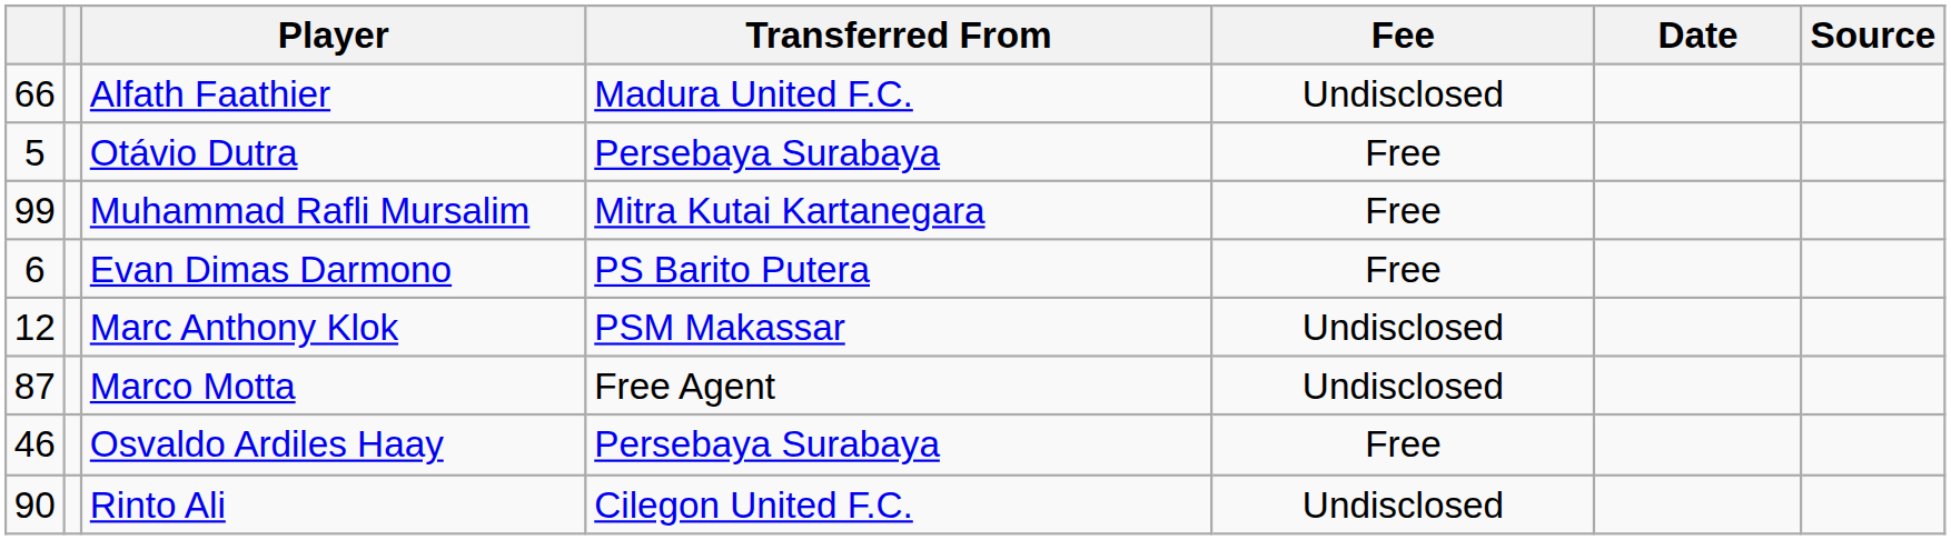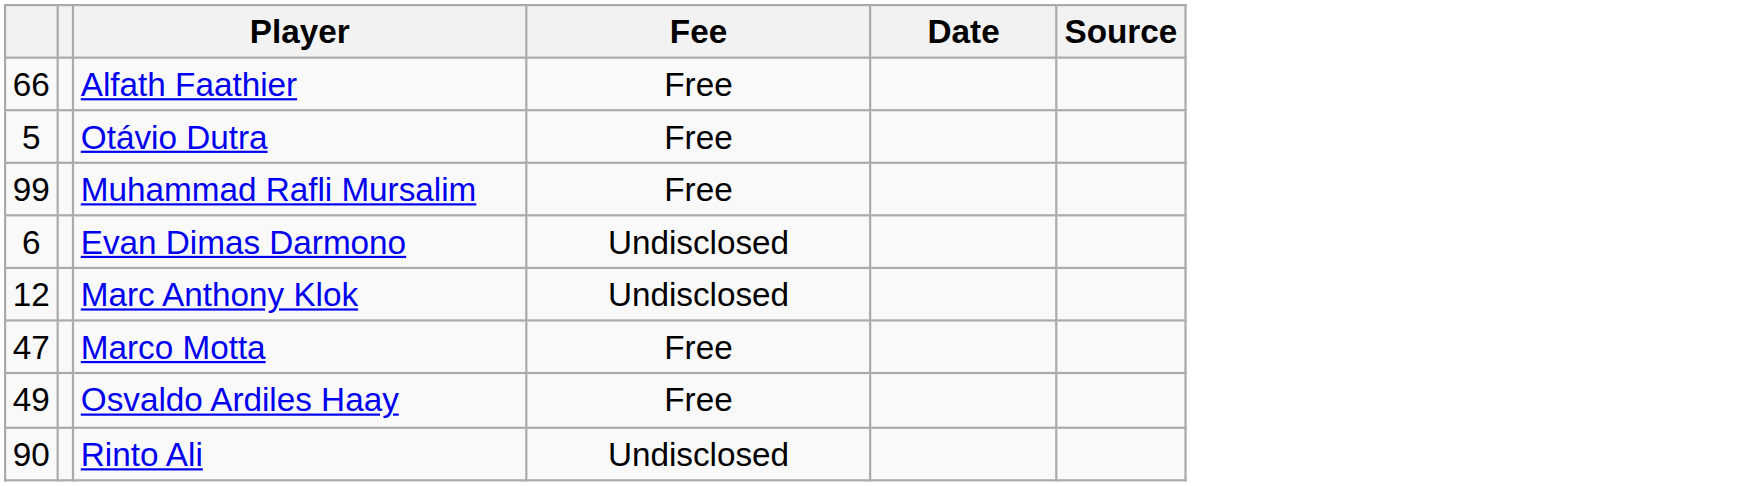- column: Transferred From | Madura United F.C. | Persebaya Surabaya | Mitra Kutai Kartanegara | PS Barito Putera | PSM Makassar | Free Agent | Persebaya Surabaya | Cilegon United F.C.
Alfath Faathier | Fee: Undisclosed -> Free
Evan Dimas Darmono | Fee: Free -> Undisclosed
Marco Motta | column 1: 87 -> 47
Marco Motta | Fee: Undisclosed -> Free
Osvaldo Ardiles Haay | column 1: 46 -> 49
